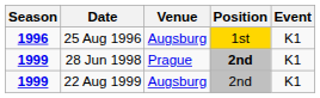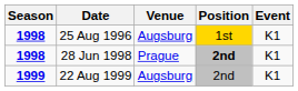25 Aug 1996 | Season: 1996 -> 1998
28 Jun 1998 | Season: 1999 -> 1998
